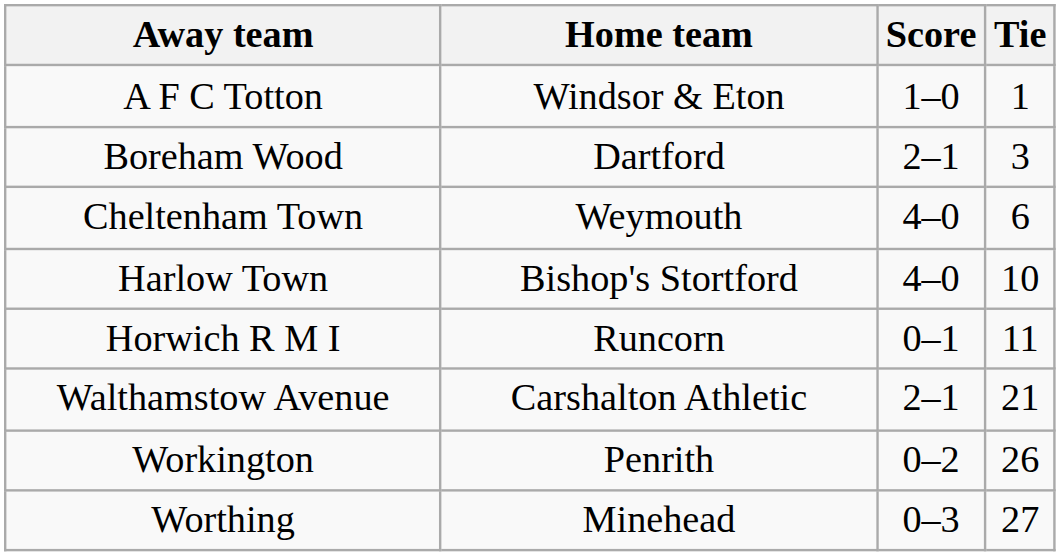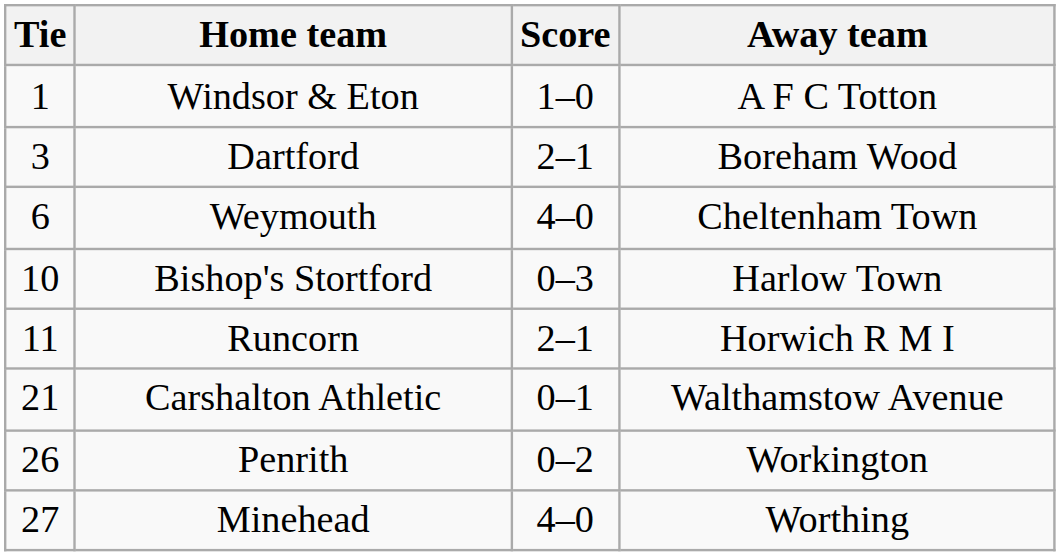columns swapped: Tie <-> Away team
Bishop's Stortford | Score: 4–0 -> 0–3
Runcorn | Score: 0–1 -> 2–1
Carshalton Athletic | Score: 2–1 -> 0–1
Minehead | Score: 0–3 -> 4–0
